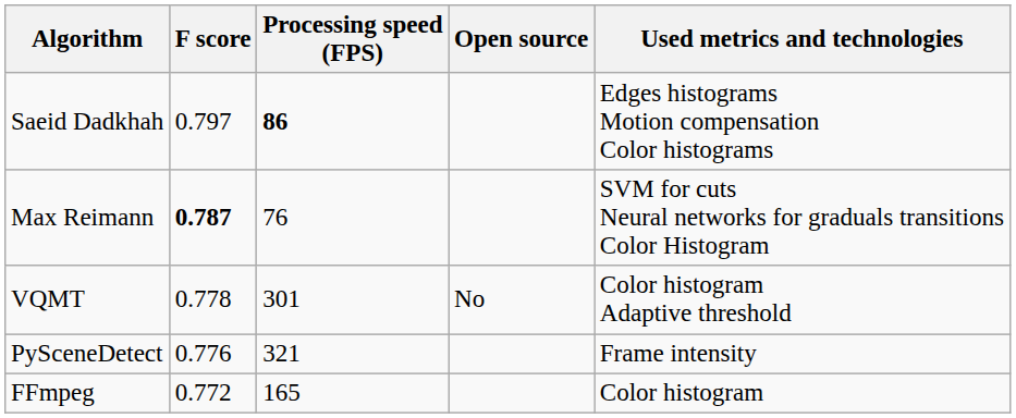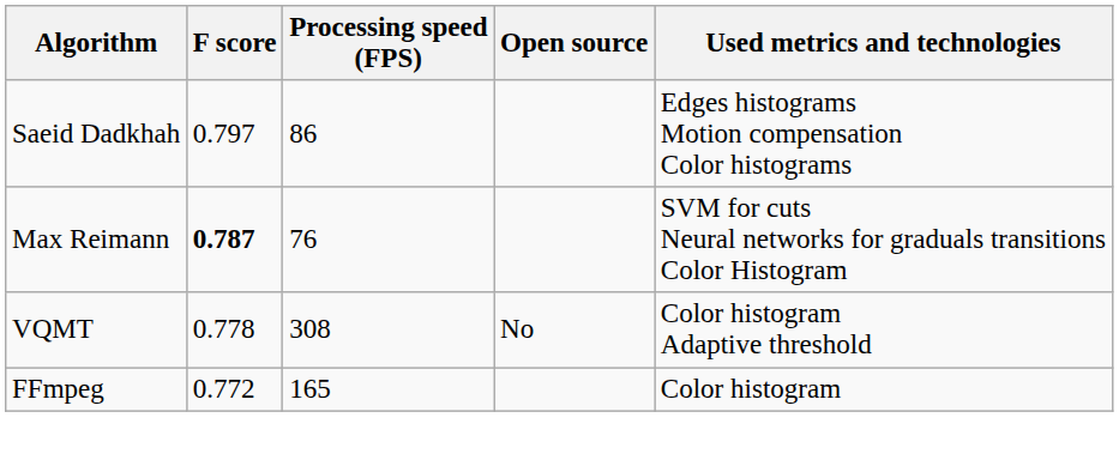Saeid Dadkhah | Processing speed (FPS): bold -> normal
VQMT | Processing speed (FPS): 301 -> 308
- row: PySceneDetect | 0.776 | 321 | Frame intensity
